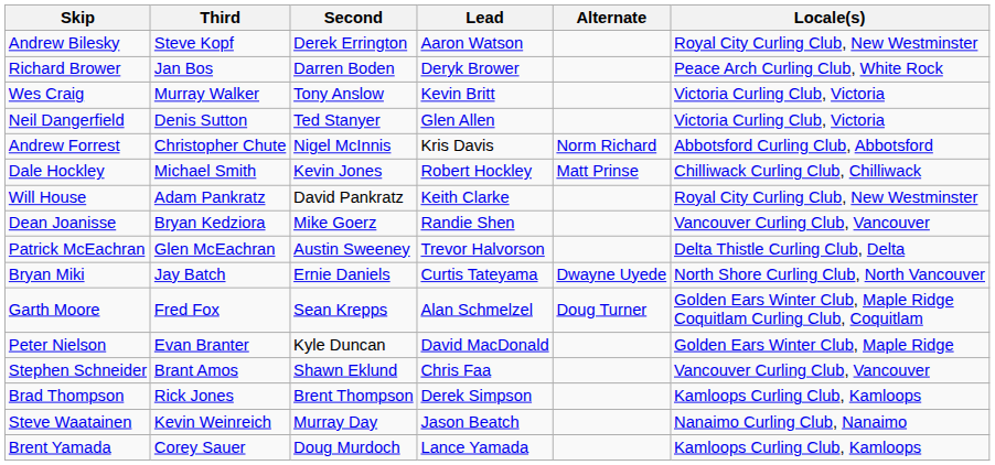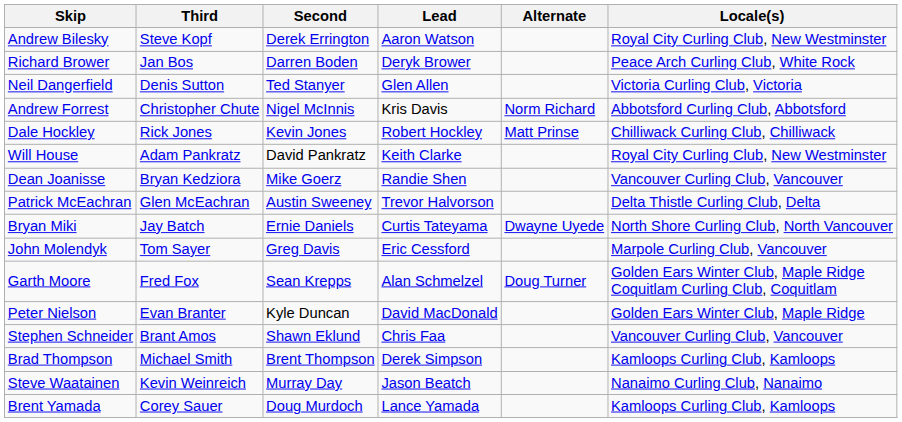- row: Wes Craig | Murray Walker | Tony Anslow | Kevin Britt | Victoria Curling Club, Victoria
Dale Hockley | Third: Michael Smith -> Rick Jones
+ row: John Molendyk | Tom Sayer | Greg Davis | Eric Cessford | Marpole Curling Club, Vancouver
Brad Thompson | Third: Rick Jones -> Michael Smith
